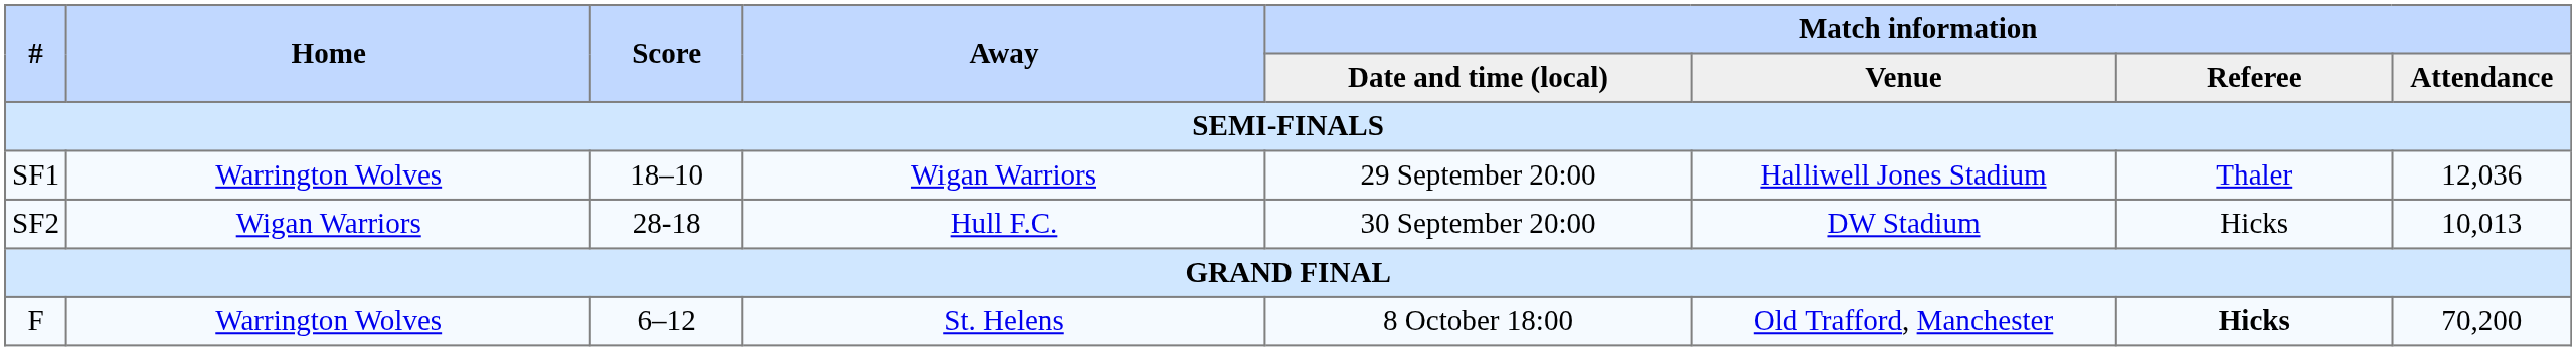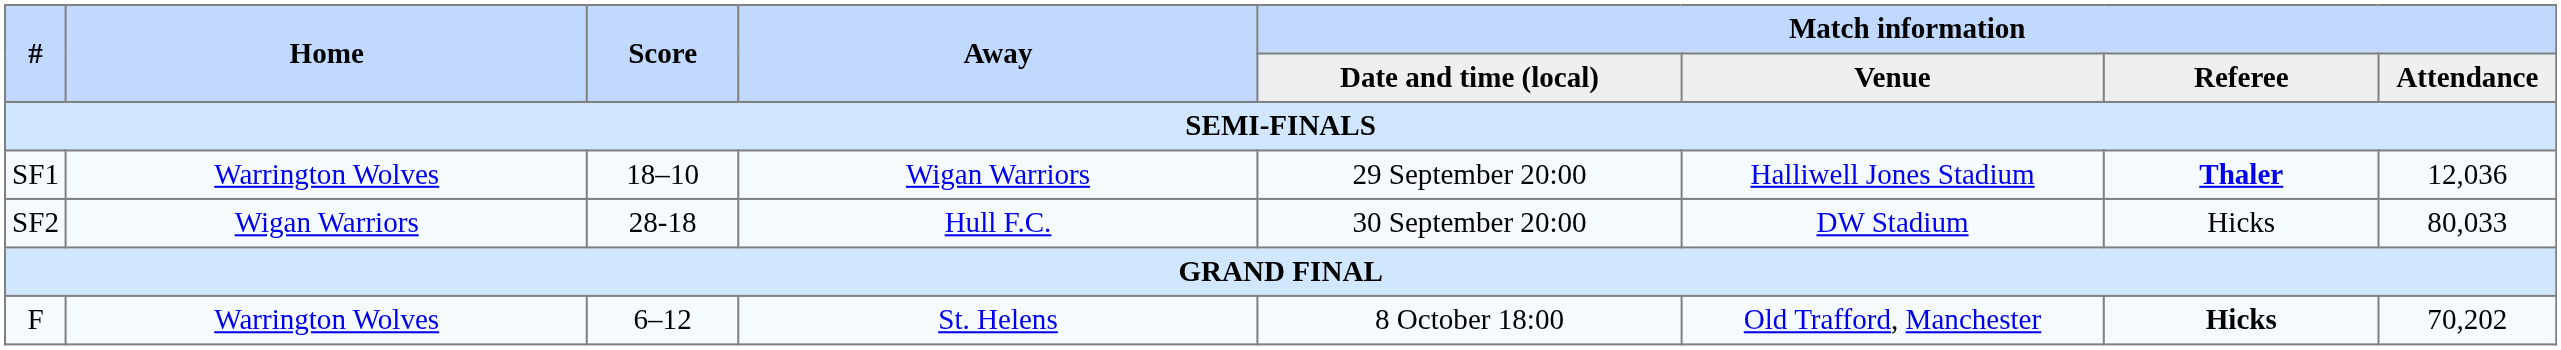SF1 | Match information / Referee: normal -> bold
SF2 | Match information / Attendance: 10,013 -> 80,033
F | Match information / Attendance: 70,200 -> 70,202
